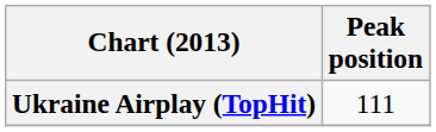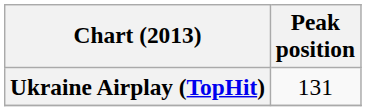Ukraine Airplay (TopHit) | Peak position: 111 -> 131
